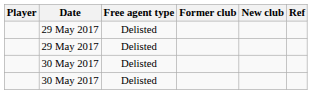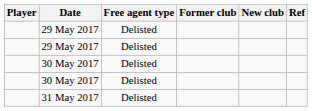+ row: 31 May 2017 | Delisted
